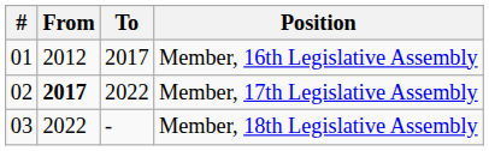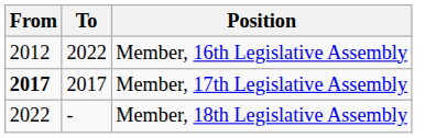- column: # | 01 | 02 | 03
Member, 16th Legislative Assembly | To: 2017 -> 2022
Member, 17th Legislative Assembly | To: 2022 -> 2017
